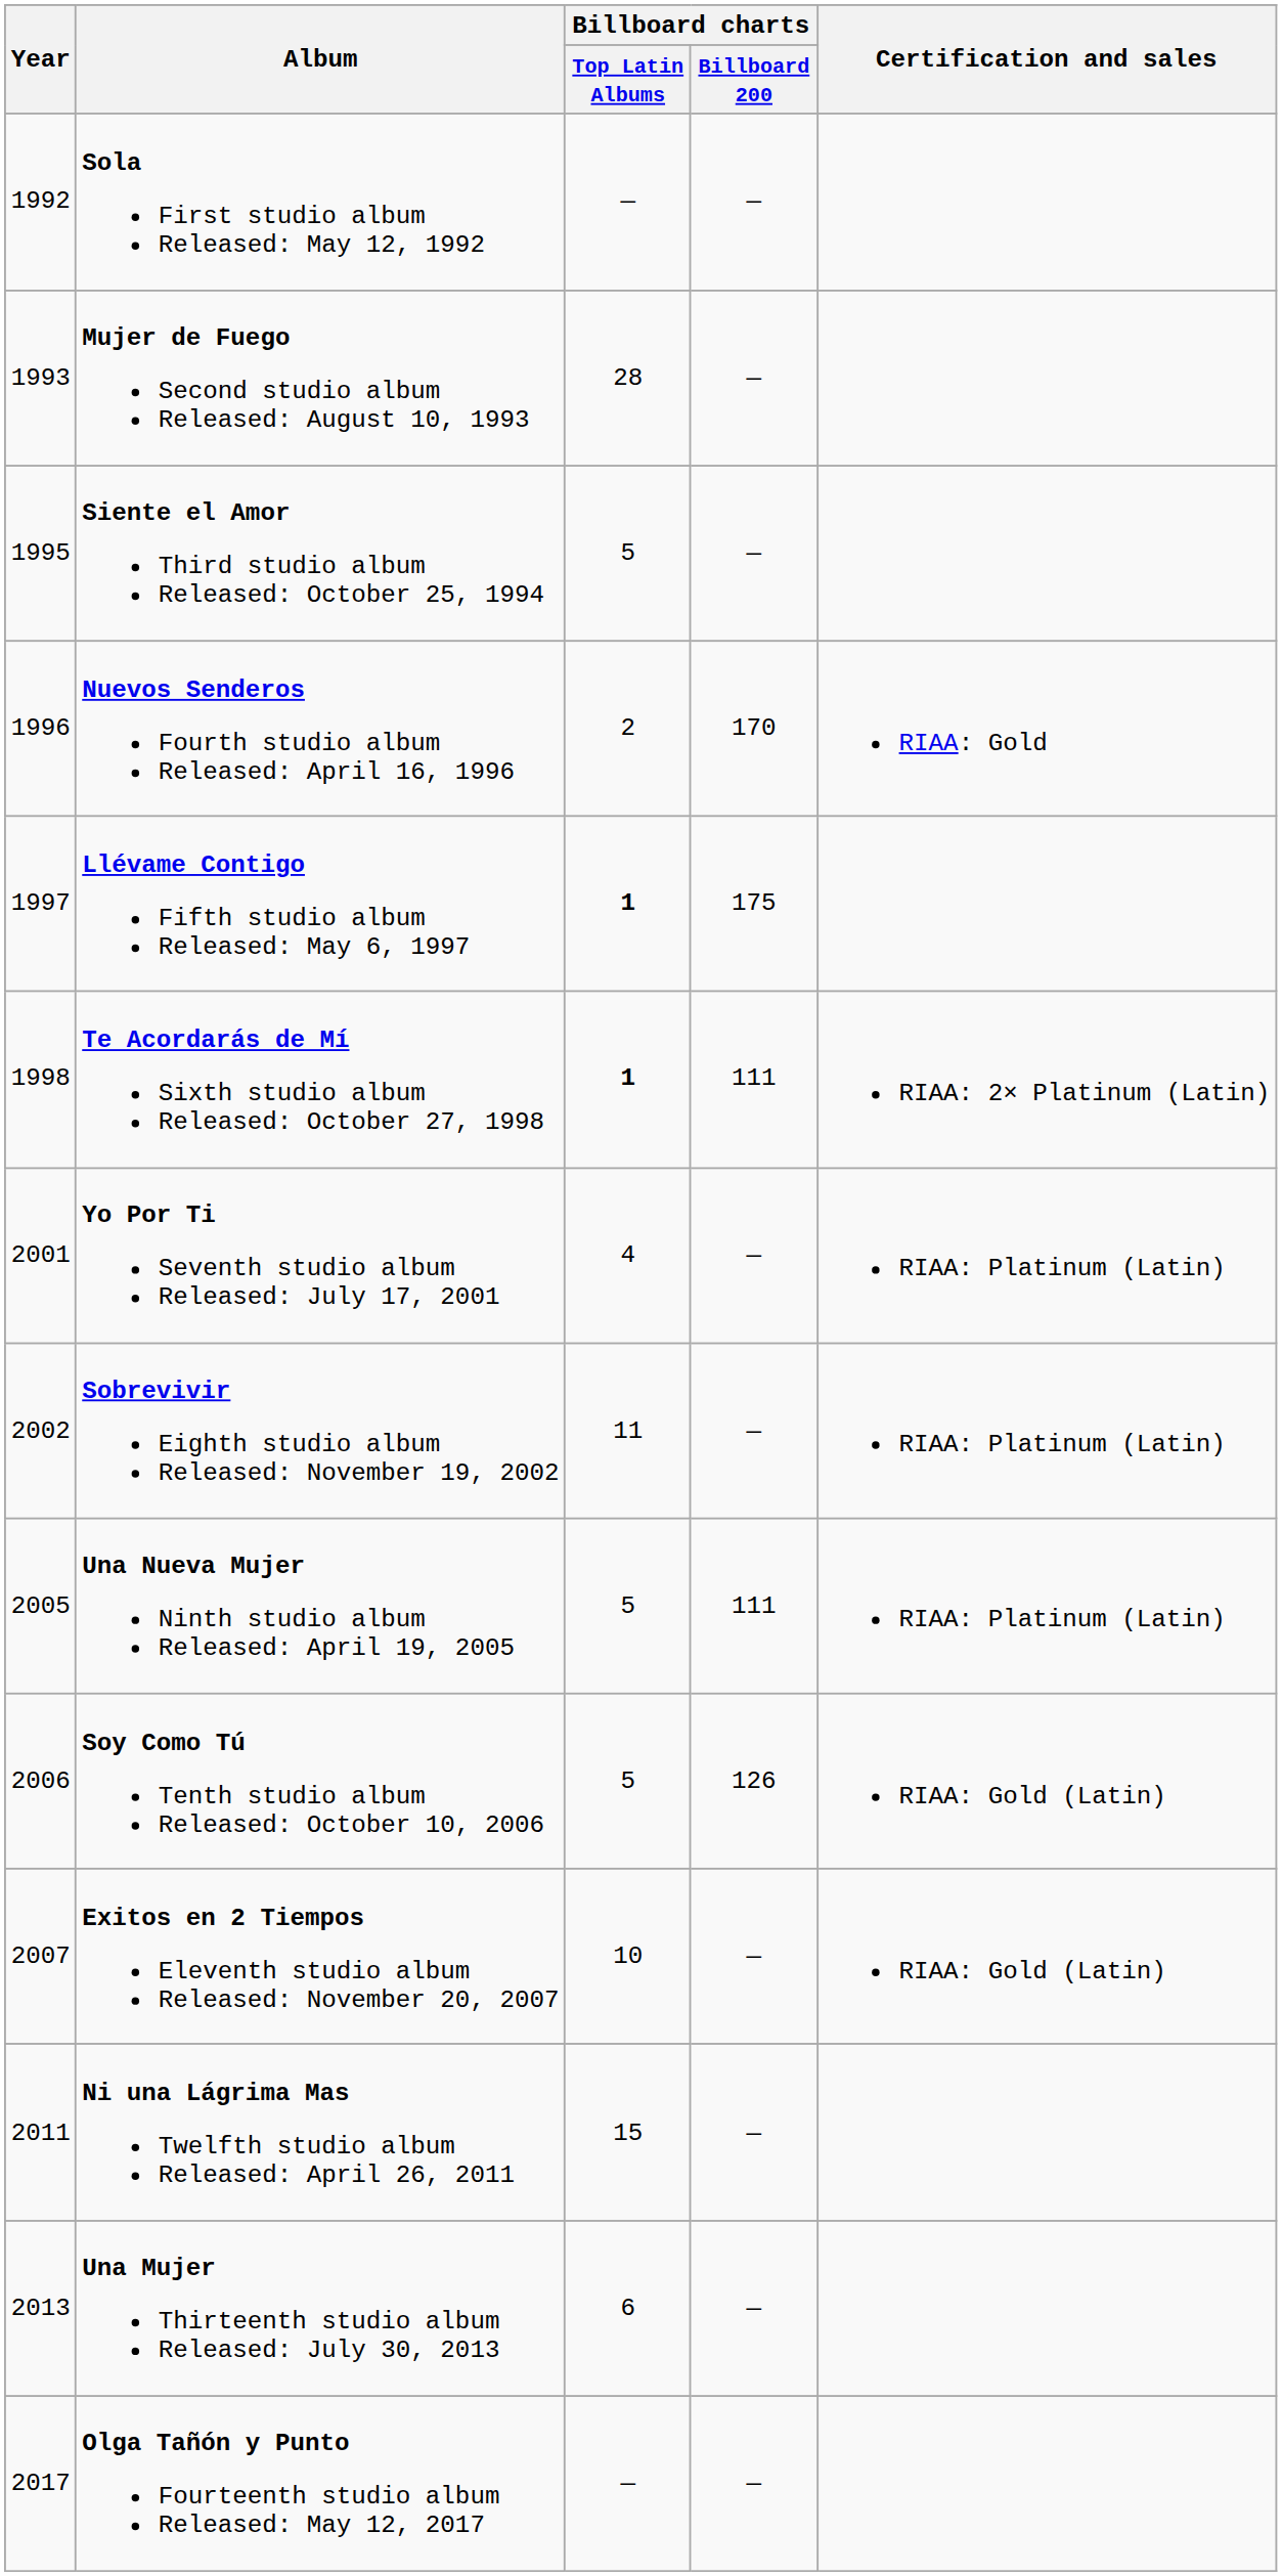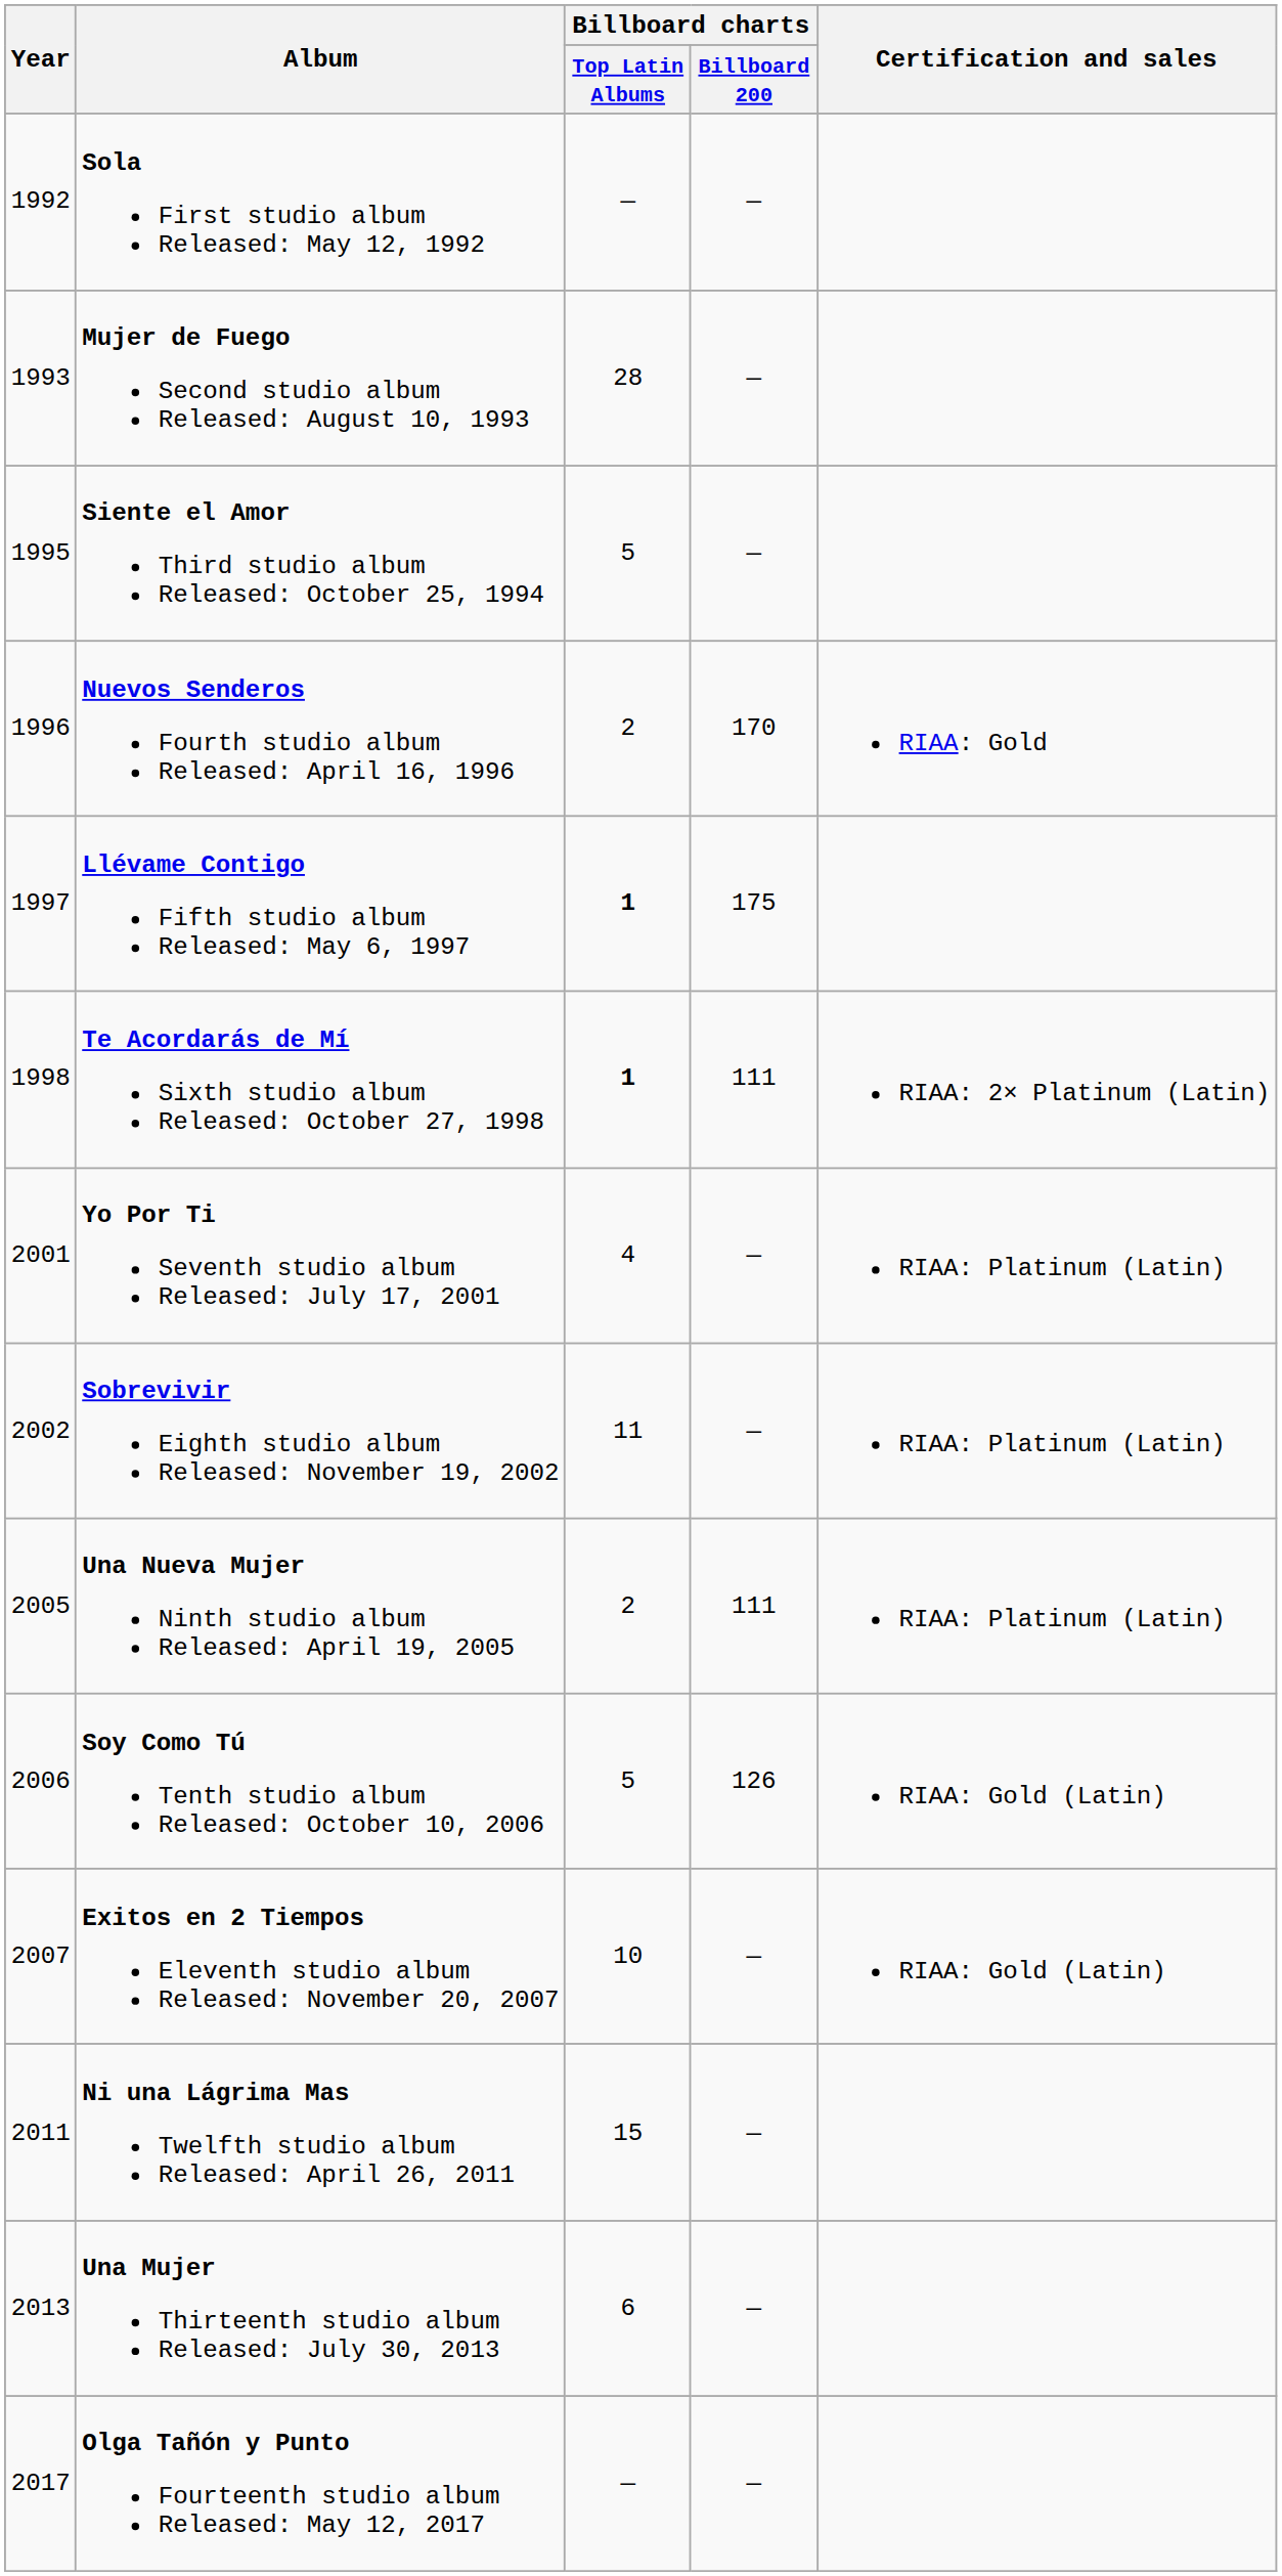Una Nueva Mujer Ninth studio album Released: April 19, 2005 | Billboard charts / Top Latin Albums: 5 -> 2
